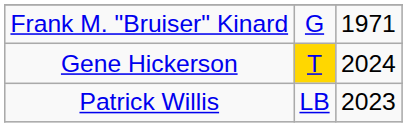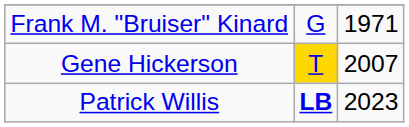Gene Hickerson | column 3: 2024 -> 2007
Patrick Willis | column 2: normal -> bold
